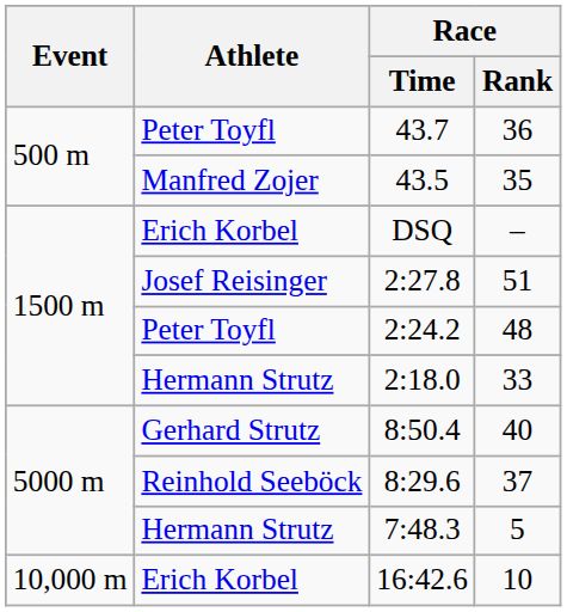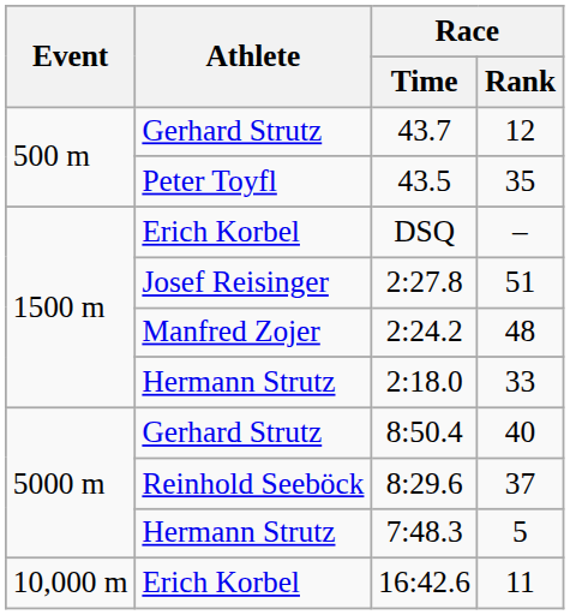43.7 | Athlete: Peter Toyfl -> Gerhard Strutz
43.7 | Race / Rank: 36 -> 12
43.5 | Athlete: Manfred Zojer -> Peter Toyfl
2:24.2 | Athlete: Peter Toyfl -> Manfred Zojer
16:42.6 | Race / Rank: 10 -> 11
